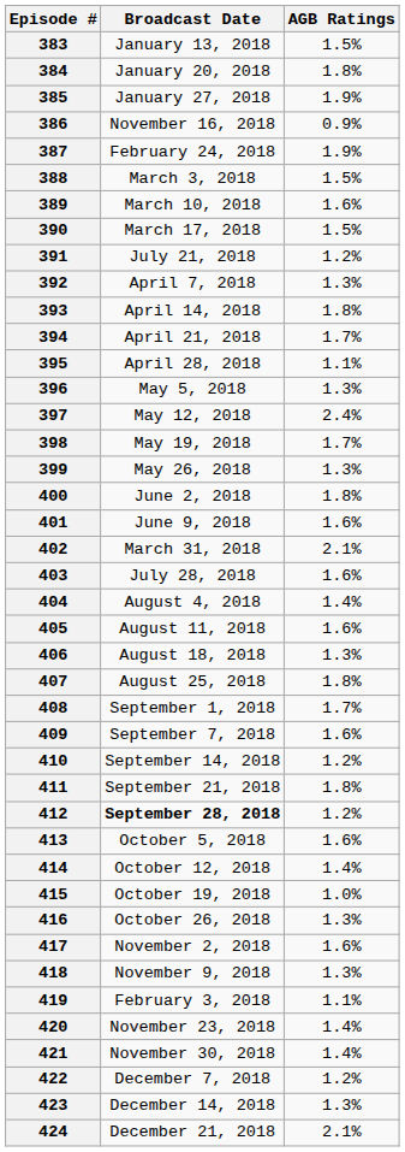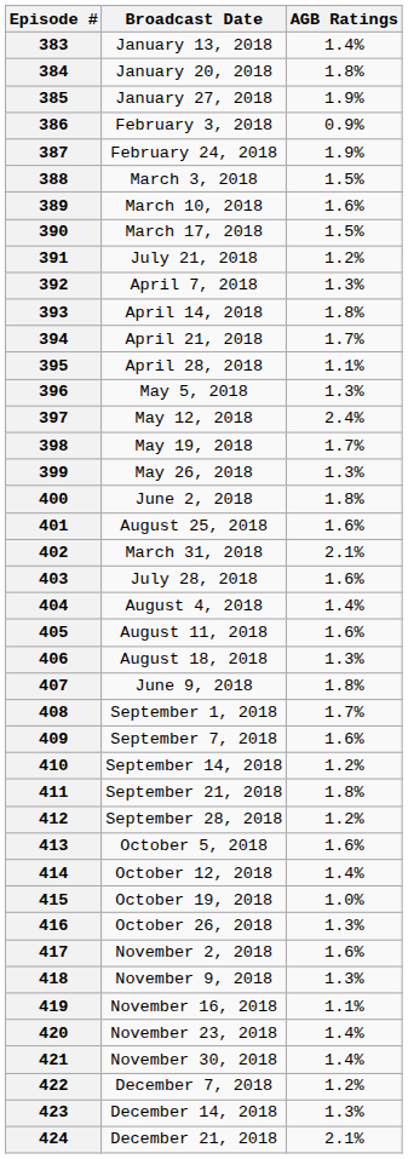383 | AGB Ratings: 1.5% -> 1.4%
386 | Broadcast Date: November 16, 2018 -> February 3, 2018
401 | Broadcast Date: June 9, 2018 -> August 25, 2018
407 | Broadcast Date: August 25, 2018 -> June 9, 2018
412 | Broadcast Date: bold -> normal
419 | Broadcast Date: February 3, 2018 -> November 16, 2018
